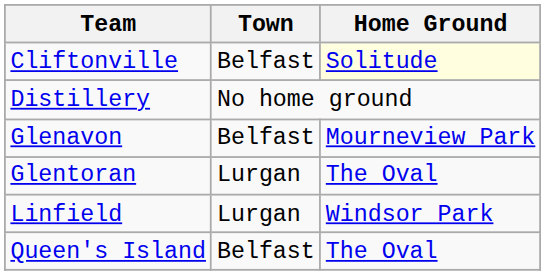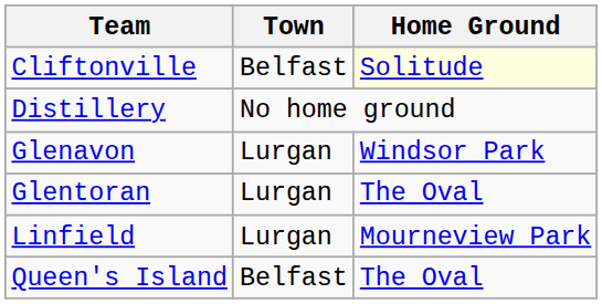Glenavon | Town: Belfast -> Lurgan
Glenavon | Home Ground: Mourneview Park -> Windsor Park
Linfield | Home Ground: Windsor Park -> Mourneview Park
